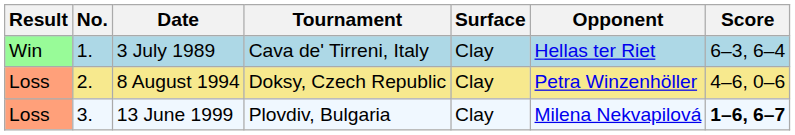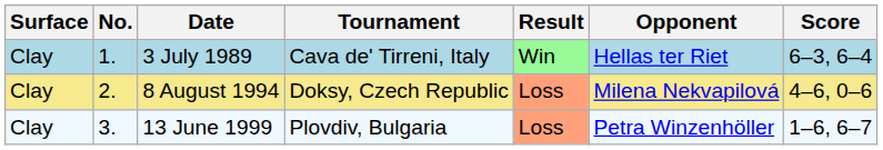columns swapped: Result <-> Surface
8 August 1994 | Opponent: Petra Winzenhöller -> Milena Nekvapilová
13 June 1999 | Opponent: Milena Nekvapilová -> Petra Winzenhöller
13 June 1999 | Score: bold -> normal
